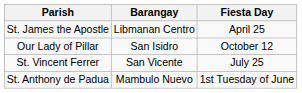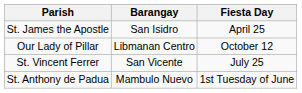St. James the Apostle | Barangay: Libmanan Centro -> San Isidro
Our Lady of Pillar | Barangay: San Isidro -> Libmanan Centro
